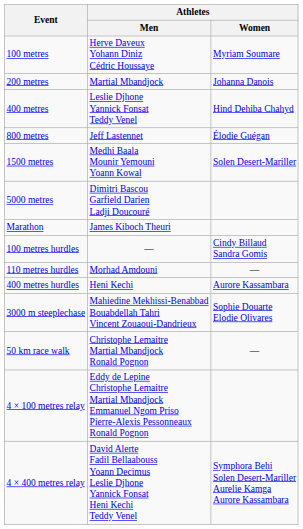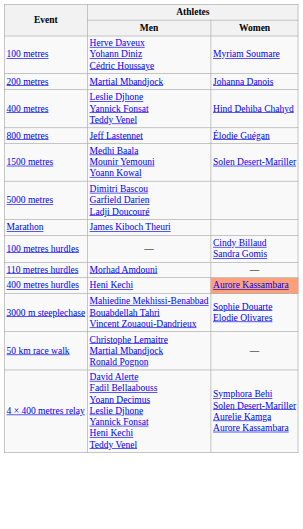400 metres hurdles | Athletes / Women: no background -> lightsalmon background
- row: 4 × 100 metres relay | Eddy de Lepine Christophe Lemaitre Martial Mbandjock Emmanuel Ngom Priso Pierre-Alexis Pessonneaux Ronald Pognon
